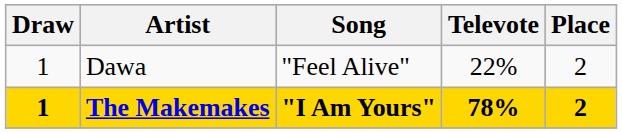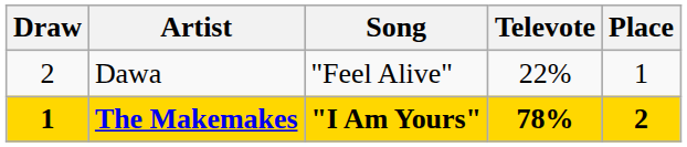Dawa | Draw: 1 -> 2
Dawa | Place: 2 -> 1
